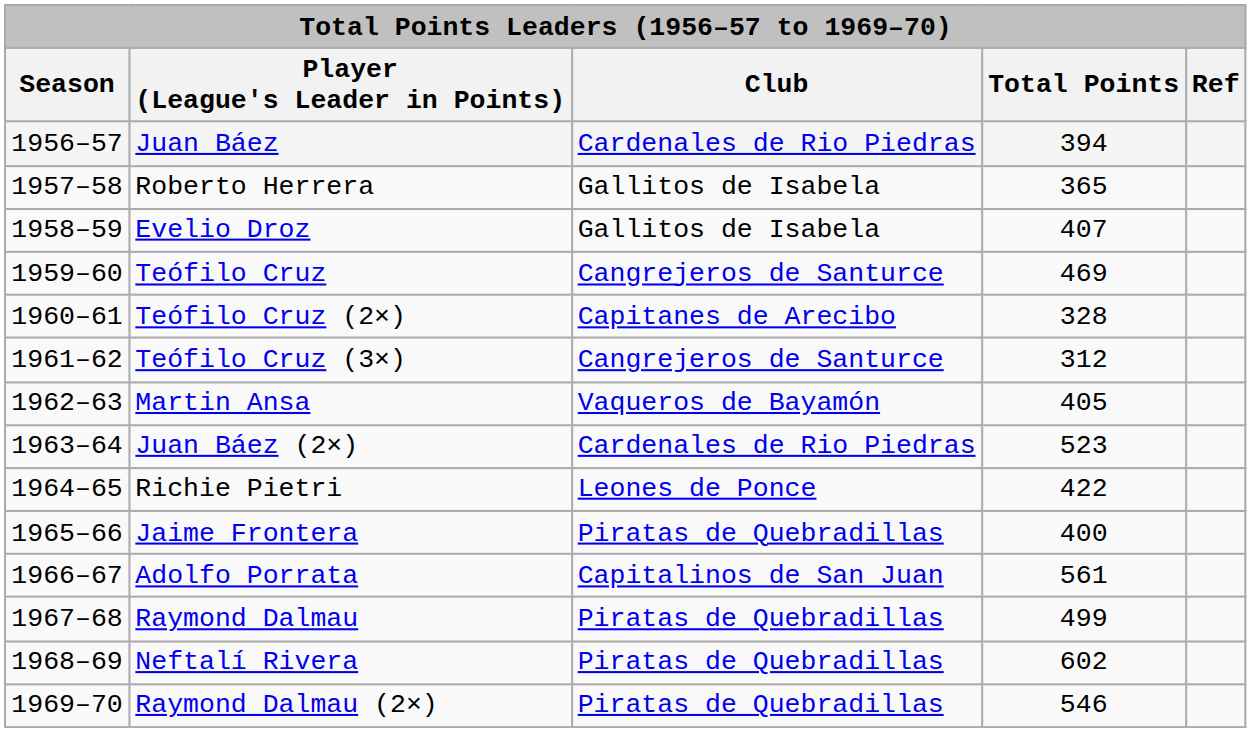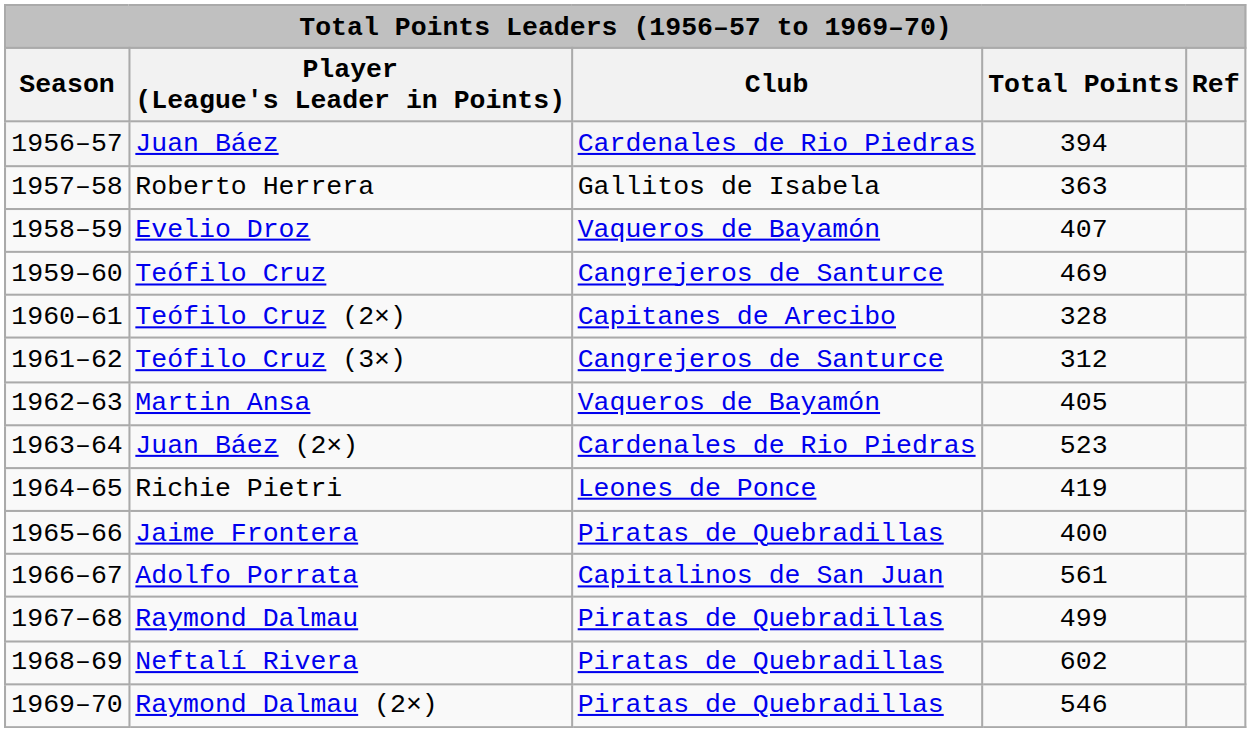Roberto Herrera | Total Points: 365 -> 363
Evelio Droz | Club: Gallitos de Isabela -> Vaqueros de Bayamón
Richie Pietri | Total Points: 422 -> 419
